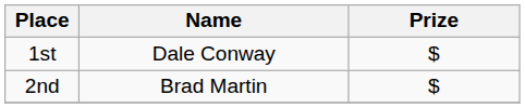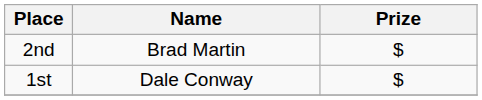rows swapped: 1st <-> 2nd
